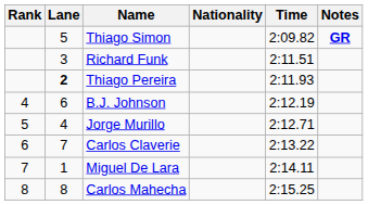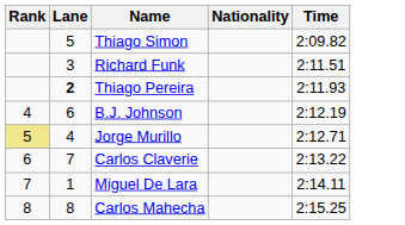- column: Notes | GR
Jorge Murillo | Rank: no background -> khaki background
